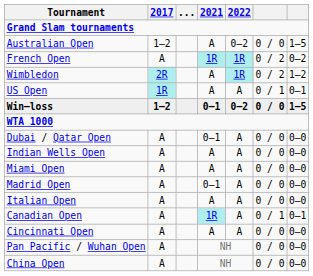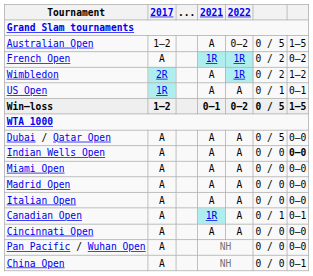Australian Open | column 6: 0 / 0 -> 0 / 5
Win–loss | column 6: 0 / 0 -> 0 / 5
Dubai / Qatar Open | 2021: 0–1 -> A
Dubai / Qatar Open | column 6: 0 / 0 -> 0 / 5
Indian Wells Open | column 7: normal -> bold
Madrid Open | 2021: 0–1 -> A
China Open | column 7: 0–0 -> 0–1
